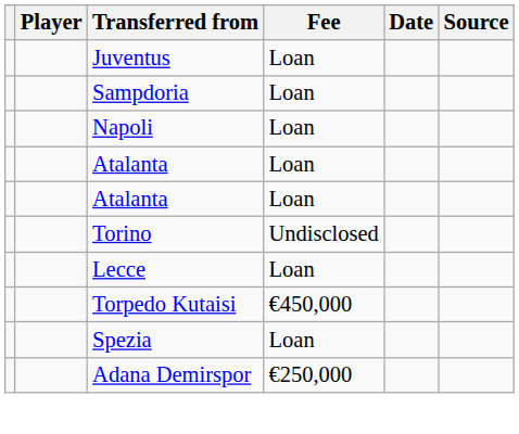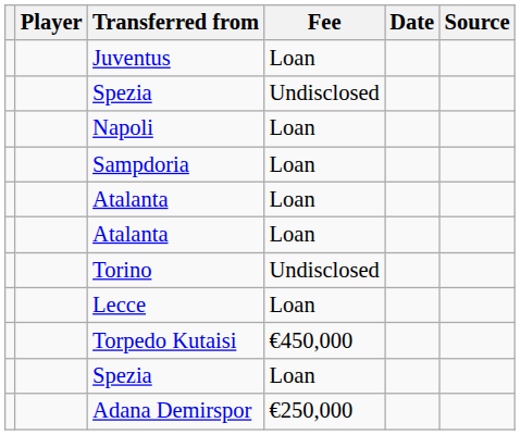+ row: Spezia | Undisclosed
rows swapped: Napoli <-> Sampdoria
